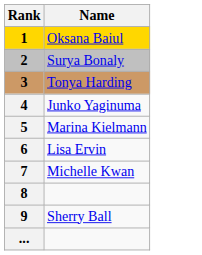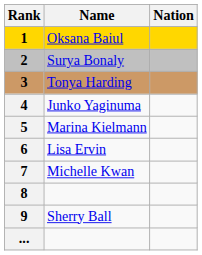+ column: Nation
